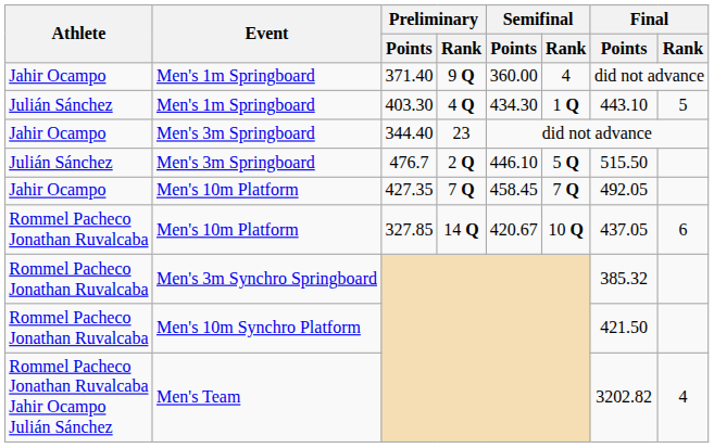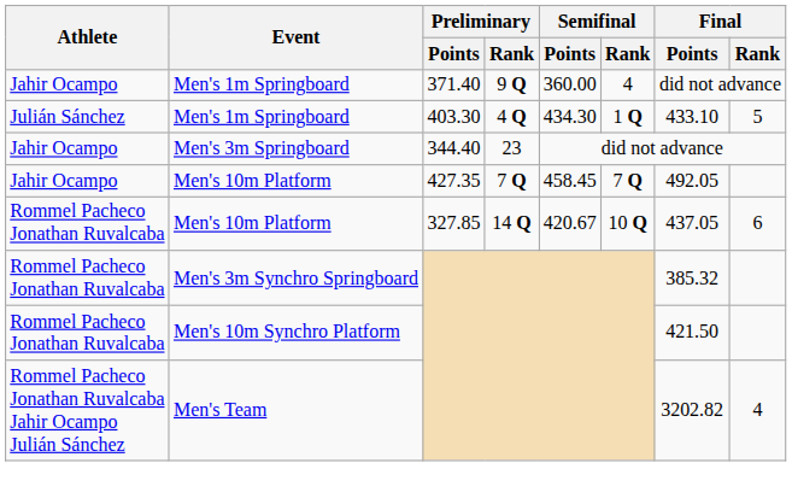403.30 | Final / Points: 443.10 -> 433.10
- row: Julián Sánchez | Men's 3m Springboard | 476.7 | 2 Q | 446.10 | 5 Q | 515.50
